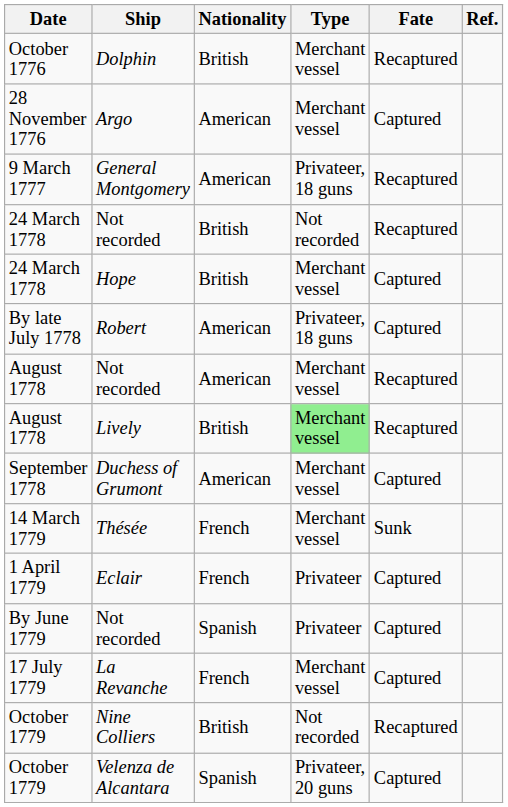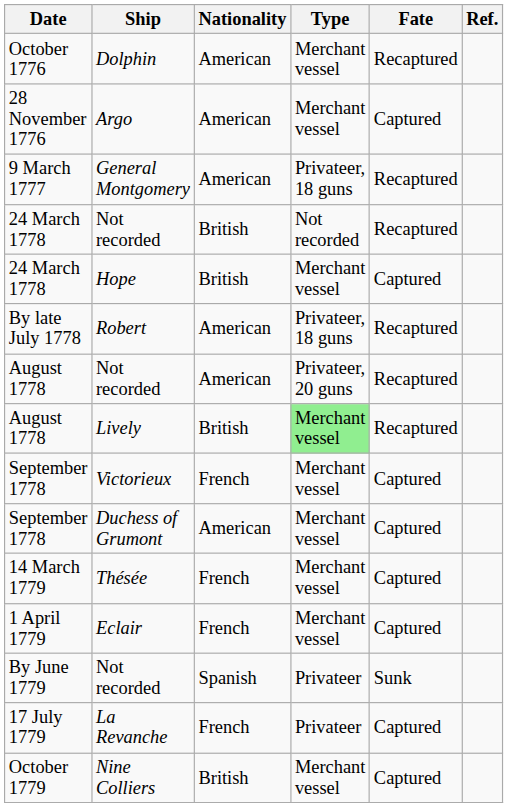Dolphin | Nationality: British -> American
Robert | Fate: Captured -> Recaptured
August 1778 / Not recorded | Type: Merchant vessel -> Privateer, 20 guns
+ row: September 1778 | Victorieux | French | Merchant vessel | Captured
Thésée | Fate: Sunk -> Captured
Eclair | Type: Privateer -> Merchant vessel
By June 1779 / Not recorded | Fate: Captured -> Sunk
La Revanche | Type: Merchant vessel -> Privateer
Nine Colliers | Type: Not recorded -> Merchant vessel
Nine Colliers | Fate: Recaptured -> Captured
- row: October 1779 | Velenza de Alcantara | Spanish | Privateer, 20 guns | Captured
